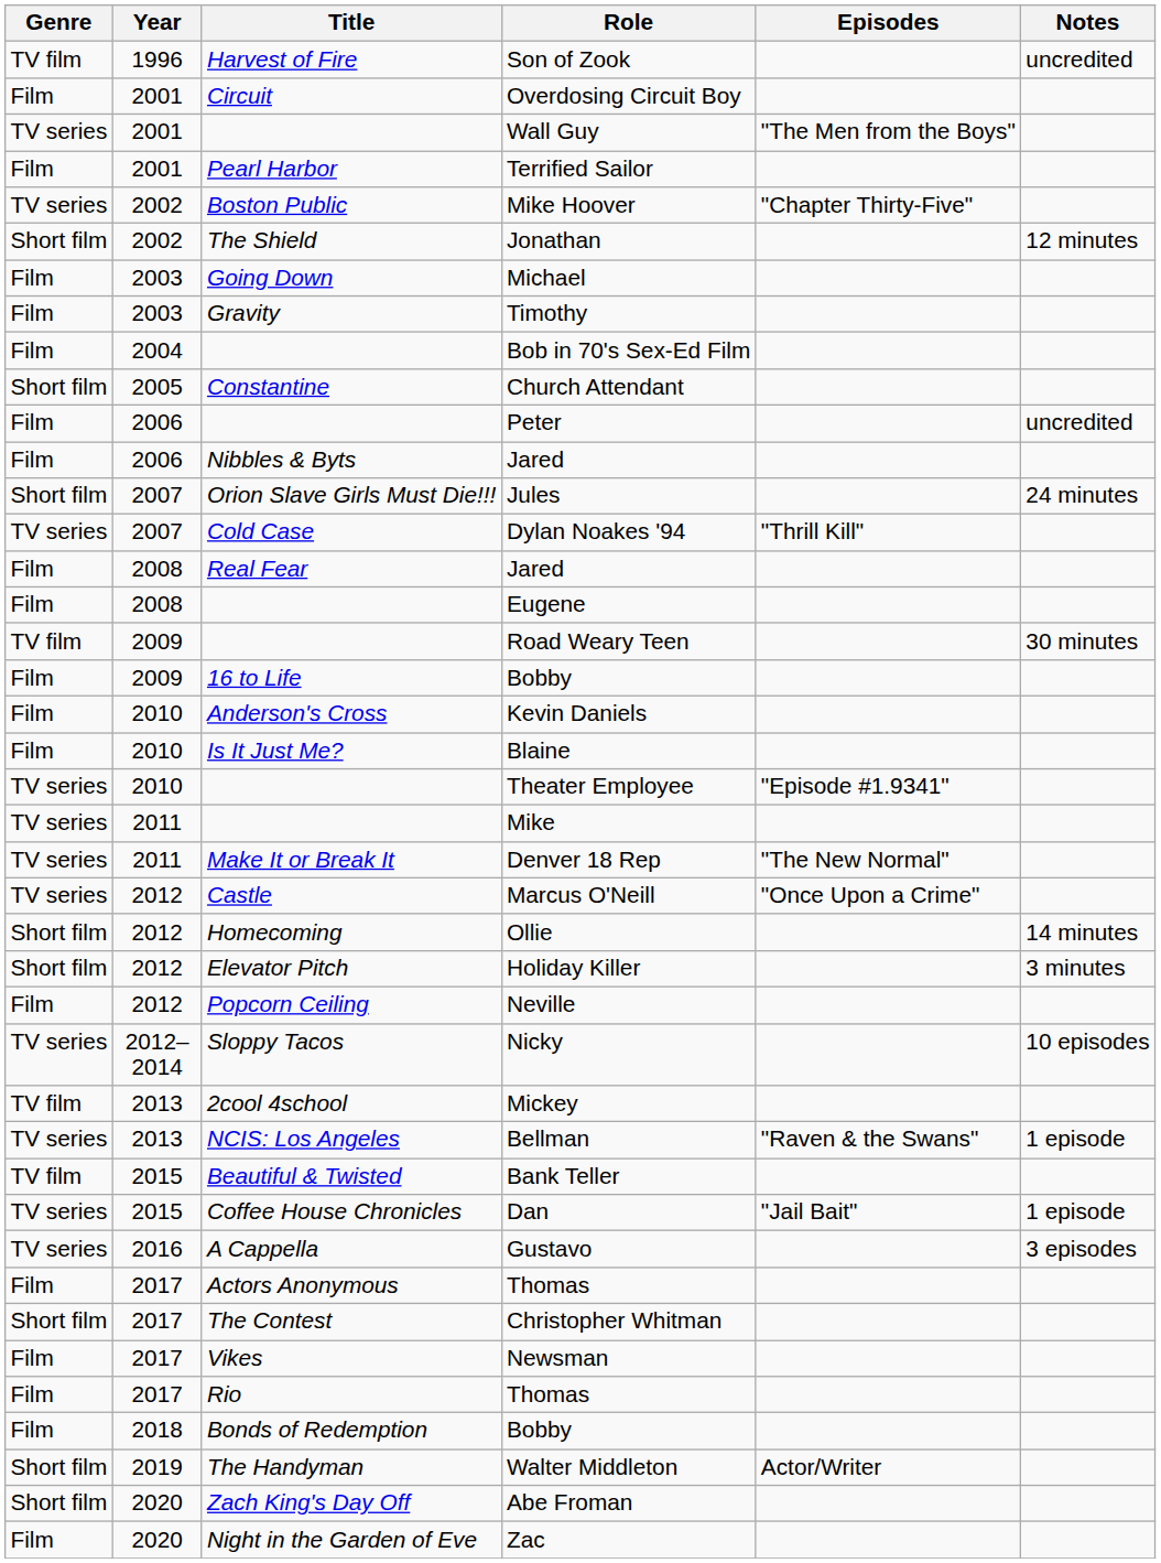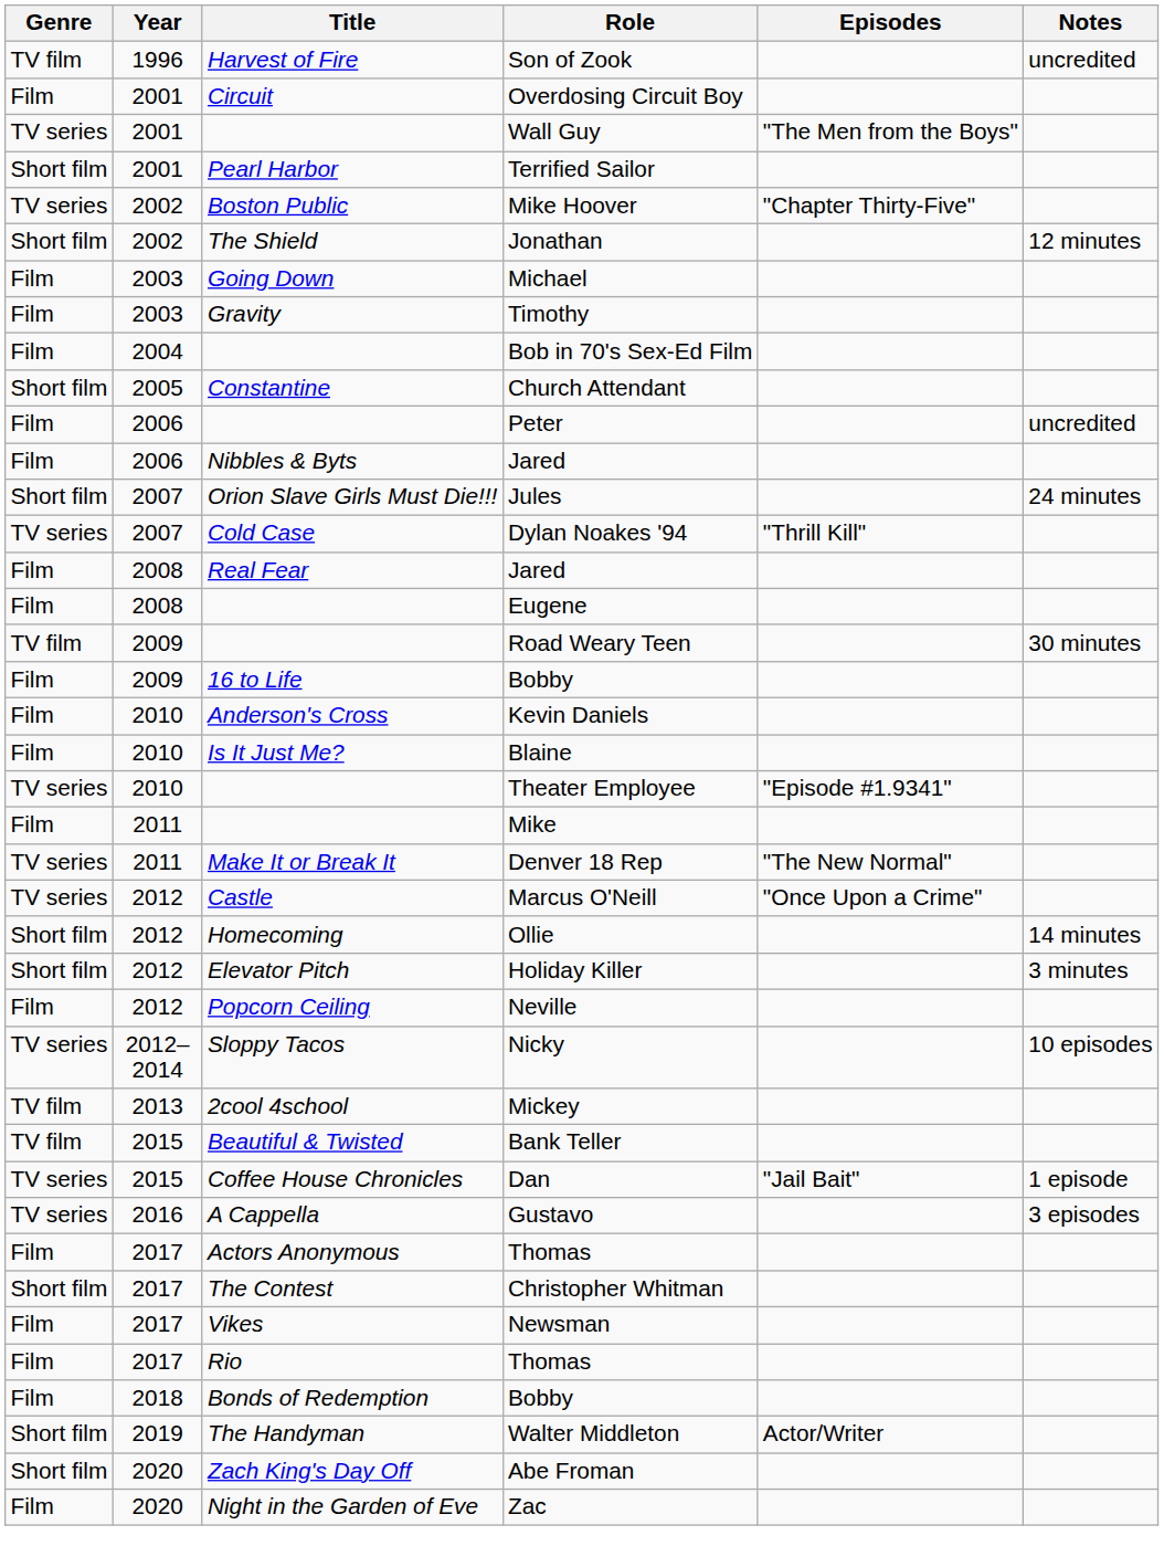Terrified Sailor | Genre: Film -> Short film
Mike | Genre: TV series -> Film
- row: TV series | 2013 | NCIS: Los Angeles | Bellman | "Raven & the Swans" | 1 episode
